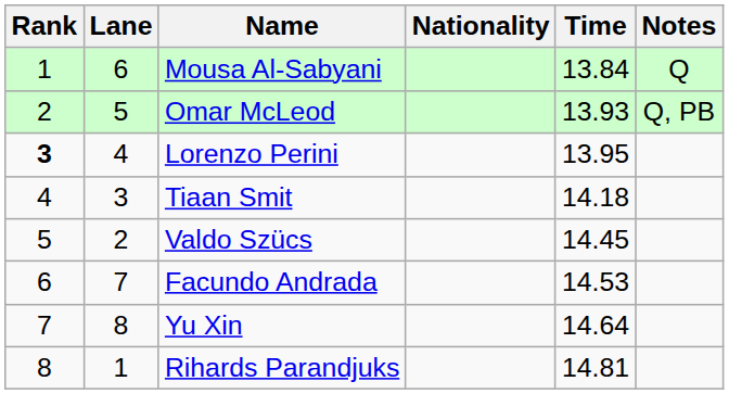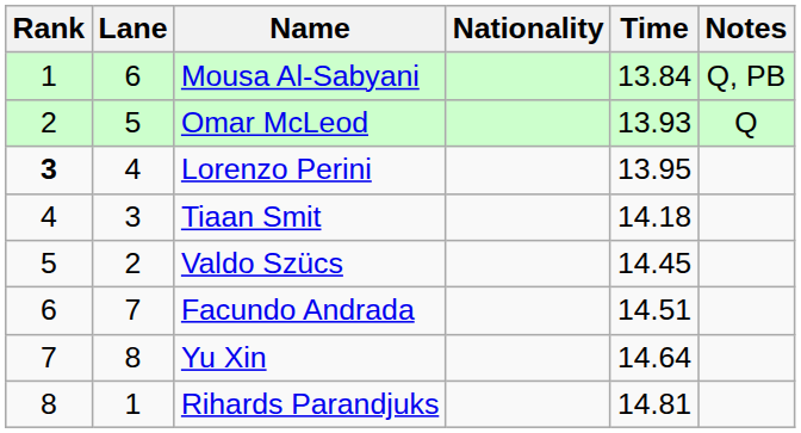Mousa Al-Sabyani | Notes: Q -> Q, PB
Omar McLeod | Notes: Q, PB -> Q
Facundo Andrada | Time: 14.53 -> 14.51
